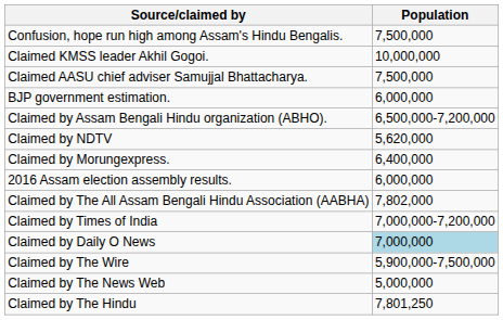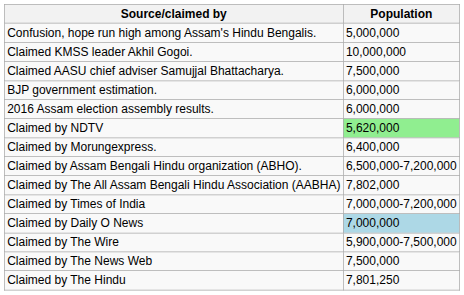Confusion, hope run high among Assam's Hindu Bengalis. | Population: 7,500,000 -> 5,000,000
rows swapped: 2016 Assam election assembly results. <-> Claimed by Assam Bengali Hindu organization (ABHO).
Claimed by NDTV | Population: no background -> lightgreen background
Claimed by The News Web | Population: 5,000,000 -> 7,500,000
